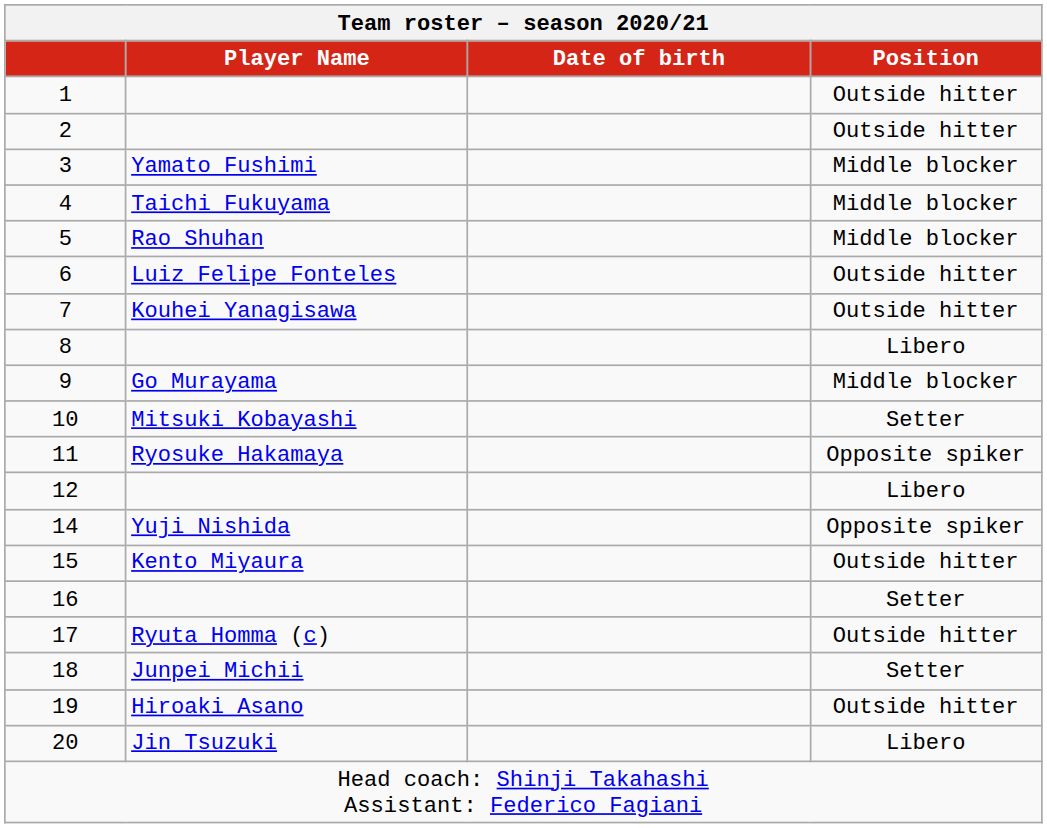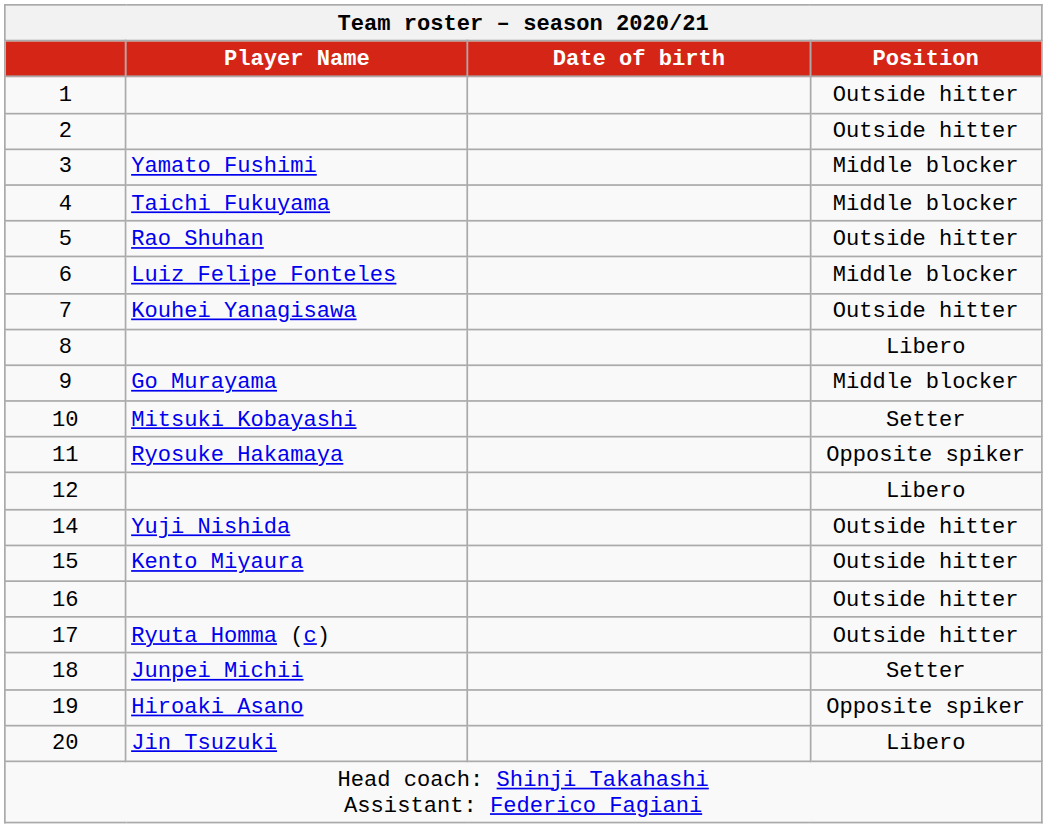5 | Position: Middle blocker -> Outside hitter
6 | Position: Outside hitter -> Middle blocker
14 | Position: Opposite spiker -> Outside hitter
16 | Position: Setter -> Outside hitter
19 | Position: Outside hitter -> Opposite spiker
